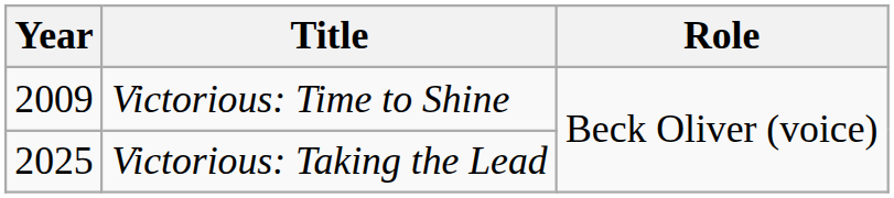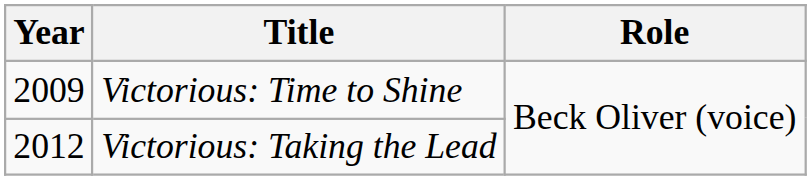Victorious: Taking the Lead | Year: 2025 -> 2012
